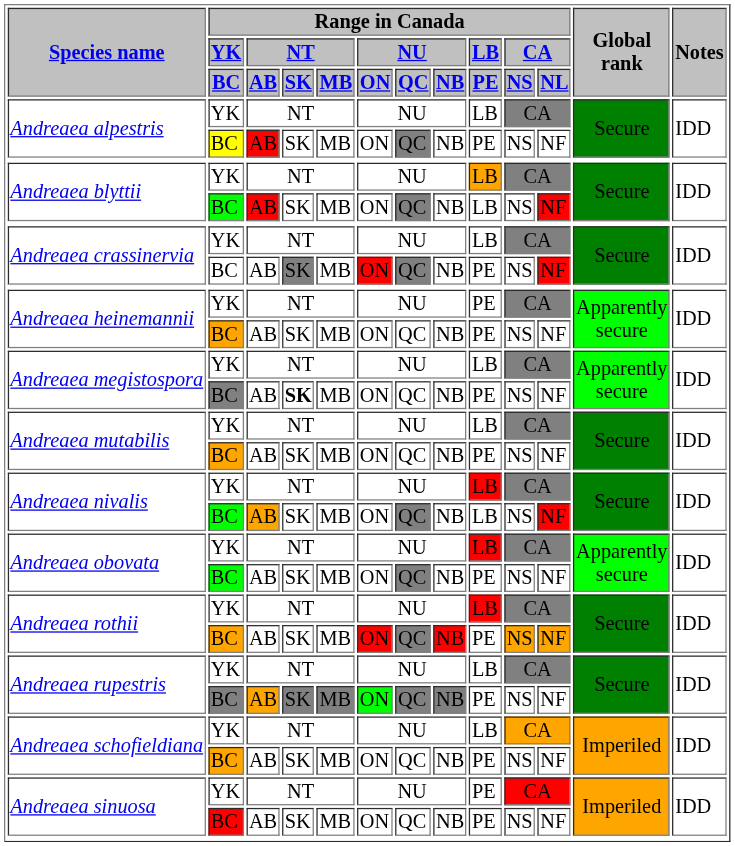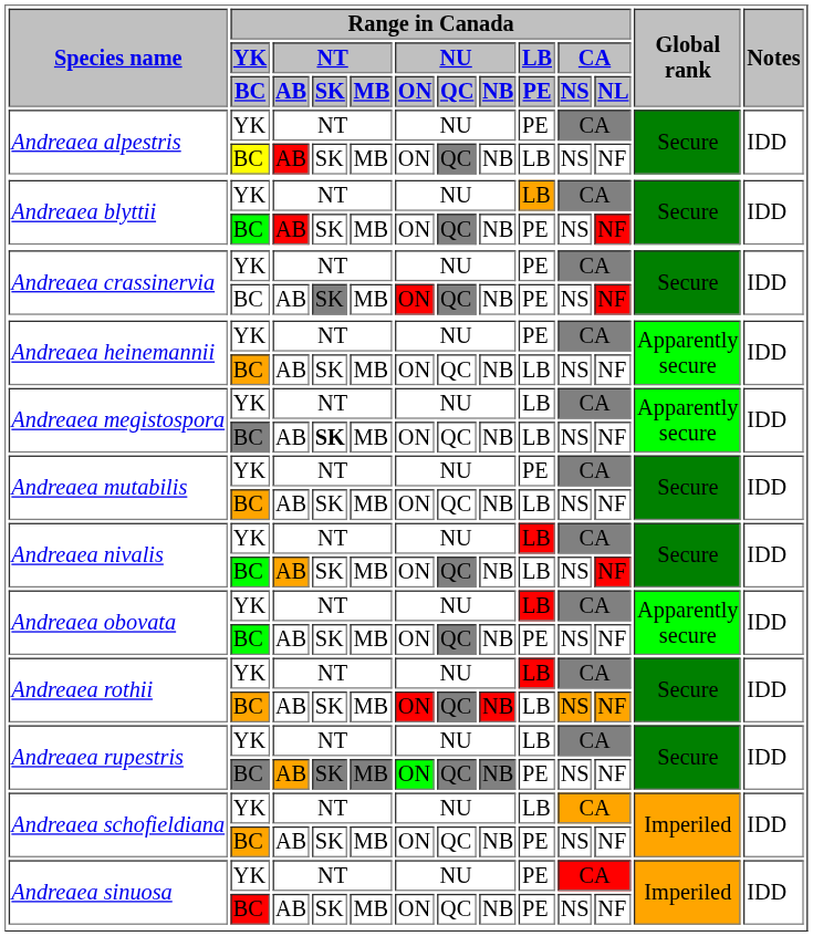Andreaea alpestris / YK | Range in Canada / LB / PE: LB -> PE
Andreaea alpestris / BC | Range in Canada / LB / PE: PE -> LB
Andreaea blyttii / BC | Range in Canada / LB / PE: LB -> PE
Andreaea crassinervia / YK | Range in Canada / LB / PE: LB -> PE
Andreaea heinemannii / BC | Range in Canada / LB / PE: PE -> LB
Andreaea megistospora / BC | Range in Canada / LB / PE: PE -> LB
Andreaea mutabilis / YK | Range in Canada / LB / PE: LB -> PE
Andreaea mutabilis / BC | Range in Canada / LB / PE: PE -> LB
Andreaea rothii / BC | Range in Canada / LB / PE: PE -> LB
